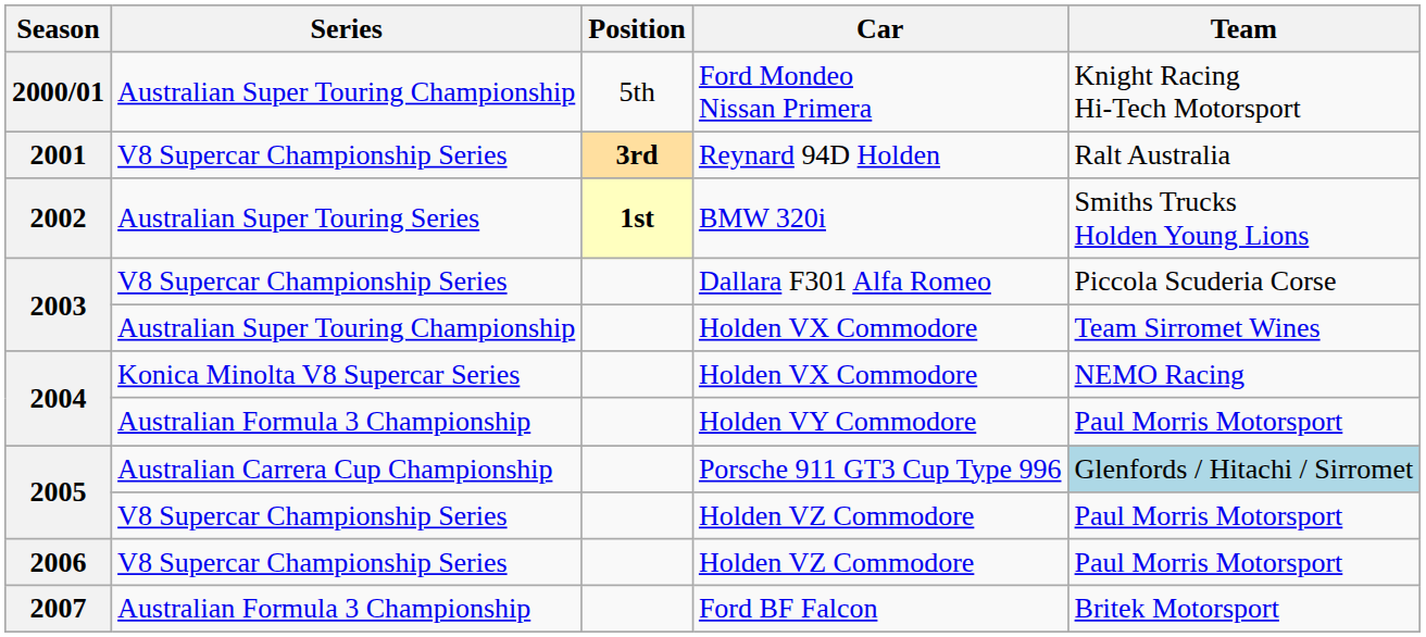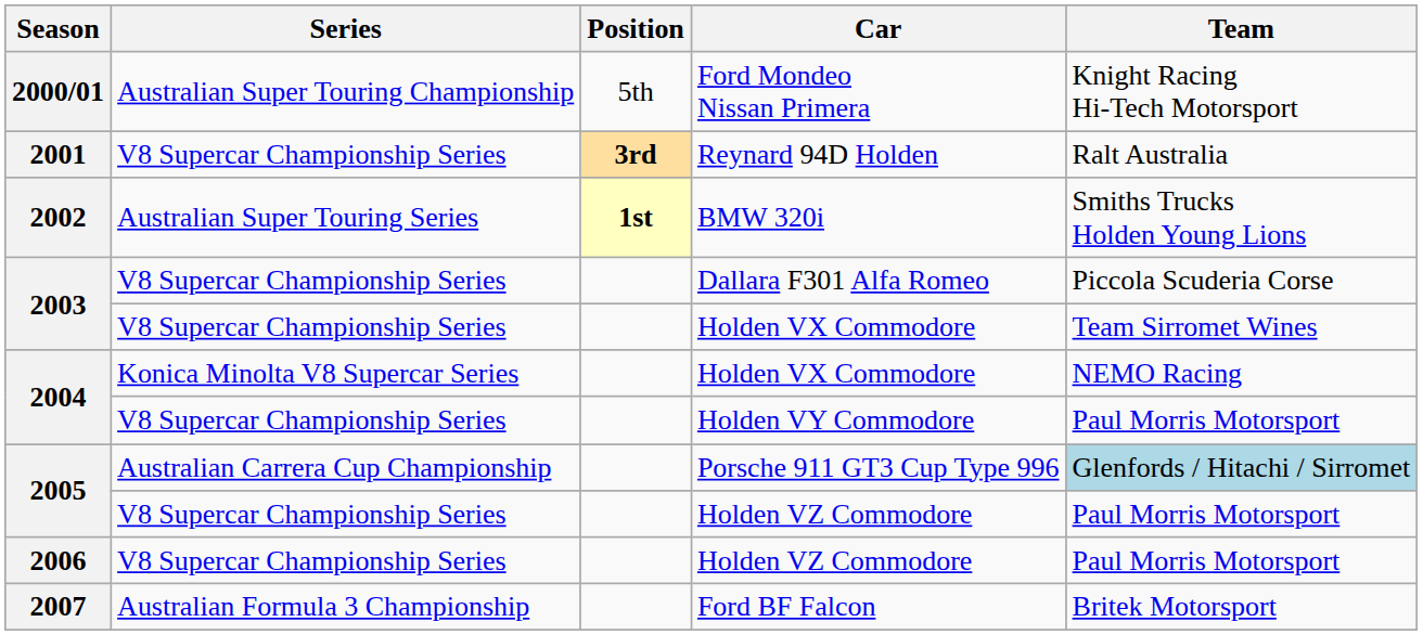2003 / Holden VX Commodore | Series: Australian Super Touring Championship -> V8 Supercar Championship Series
Holden VY Commodore | Series: Australian Formula 3 Championship -> V8 Supercar Championship Series
